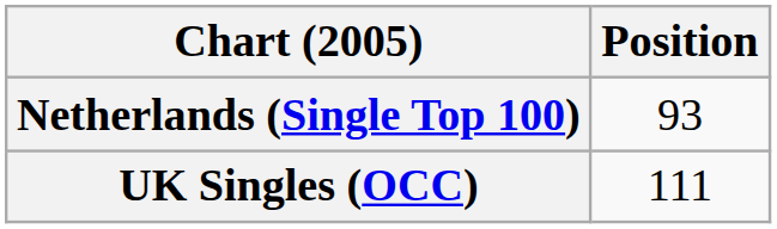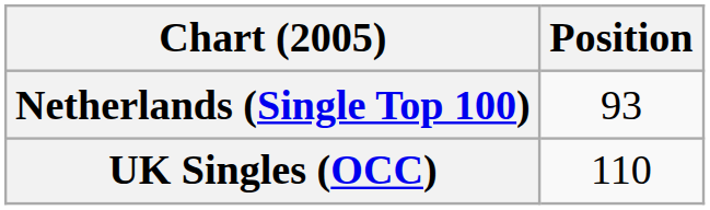UK Singles (OCC) | Position: 111 -> 110
